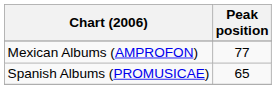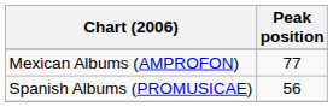Spanish Albums (PROMUSICAE) | Peak position: 65 -> 56
